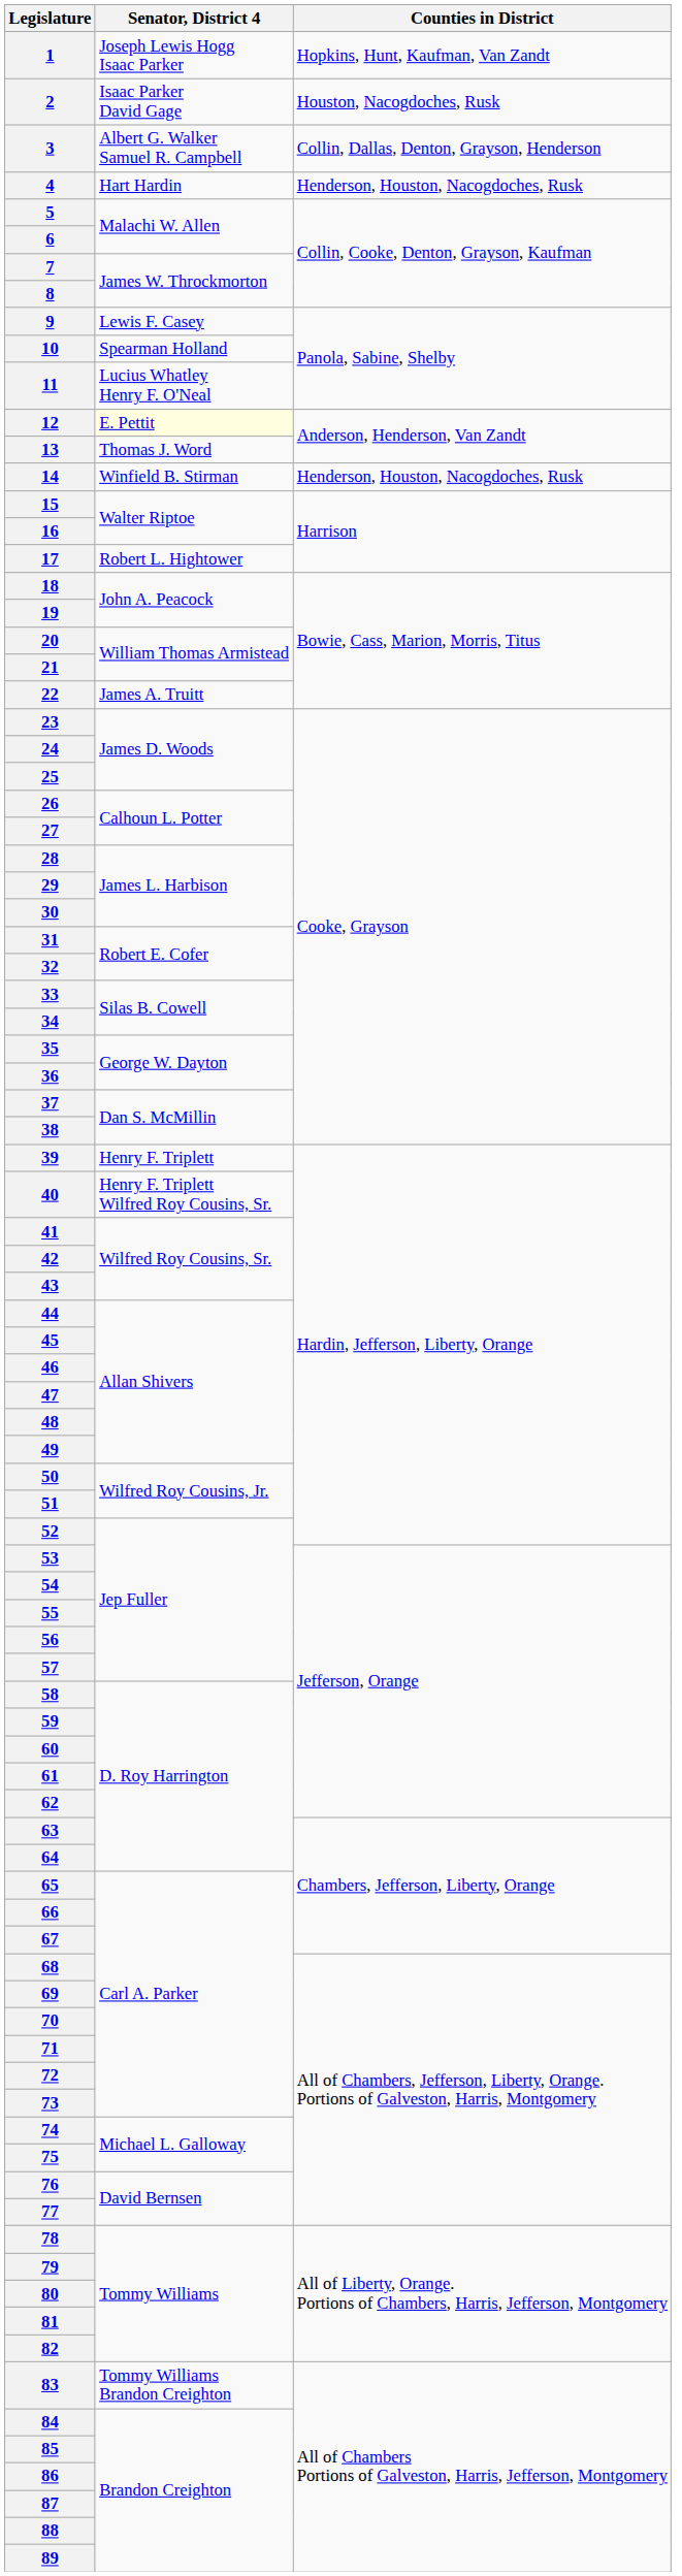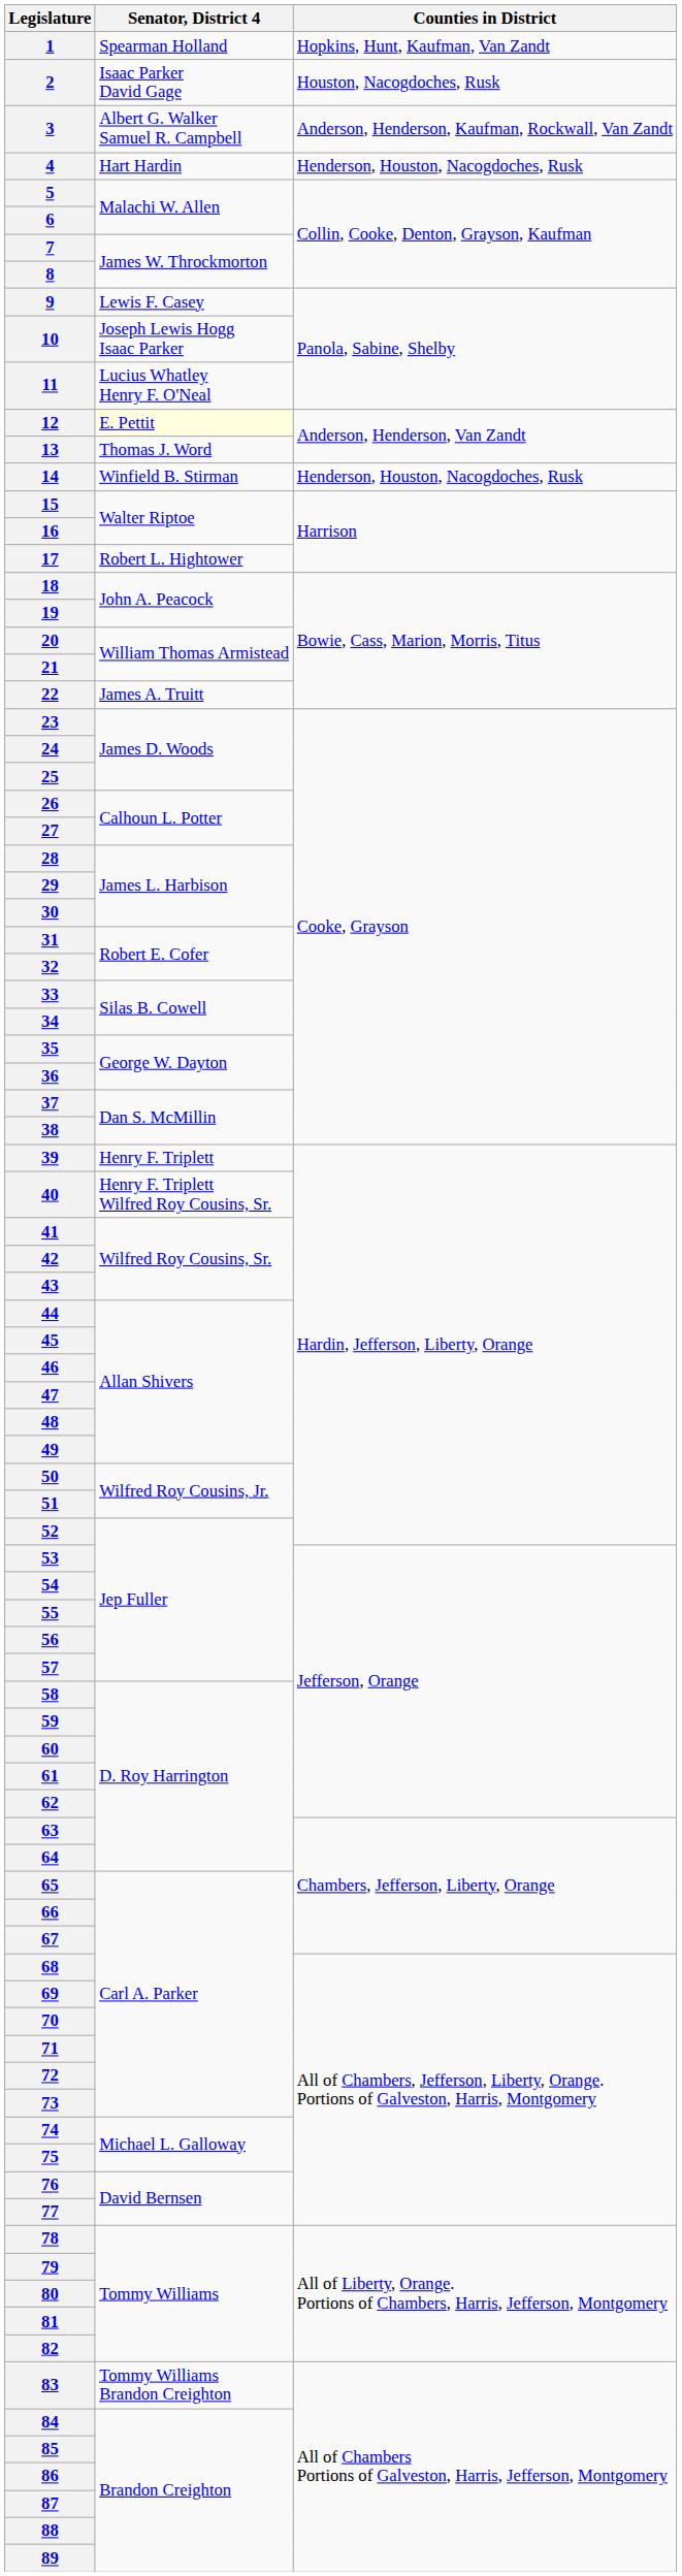1 | Senator, District 4: Joseph Lewis Hogg Isaac Parker -> Spearman Holland
3 | Counties in District: Collin, Dallas, Denton, Grayson, Henderson -> Anderson, Henderson, Kaufman, Rockwall, Van Zandt
10 | Senator, District 4: Spearman Holland -> Joseph Lewis Hogg Isaac Parker
